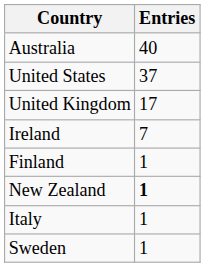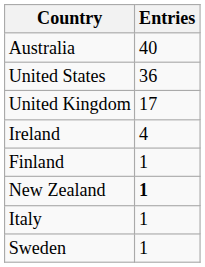United States | Entries: 37 -> 36
Ireland | Entries: 7 -> 4
